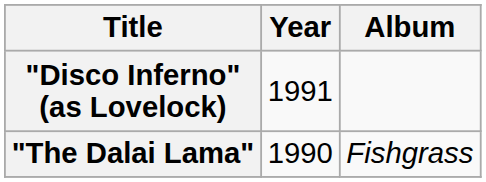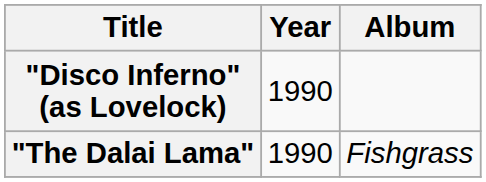"Disco Inferno" (as Lovelock) | Year: 1991 -> 1990
